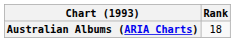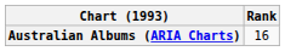Australian Albums (ARIA Charts) | Rank: 18 -> 16
